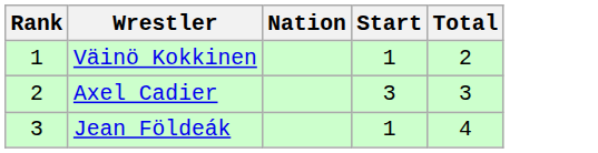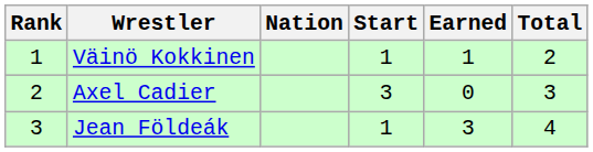+ column: Earned | 1 | 0 | 3
